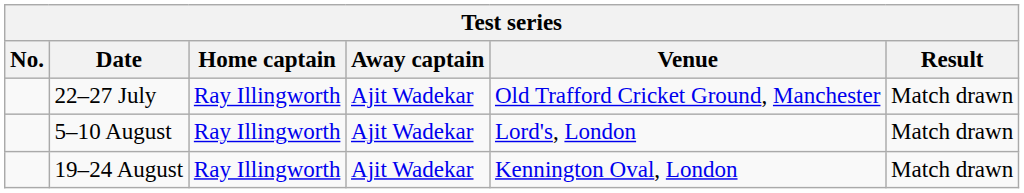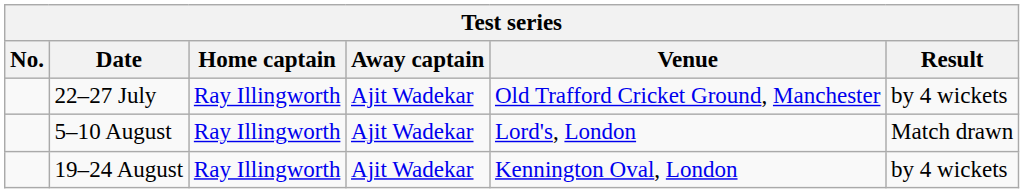22–27 July | Result: Match drawn -> by 4 wickets
19–24 August | Result: Match drawn -> by 4 wickets
